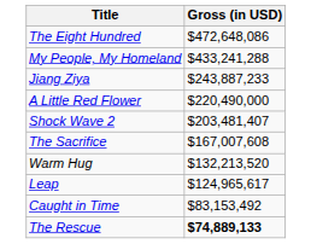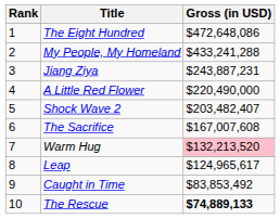+ column: Rank | 1 | 2 | 3 | 4 | 5 | 6 | 7 | 8 | 9 | 10
Jiang Ziya | Gross (in USD): $243,887,233 -> $243,887,231
Shock Wave 2 | Gross (in USD): $203,481,407 -> $203,482,407
Warm Hug | Gross (in USD): no background -> pink background
Caught in Time | Gross (in USD): $83,153,492 -> $83,853,492
